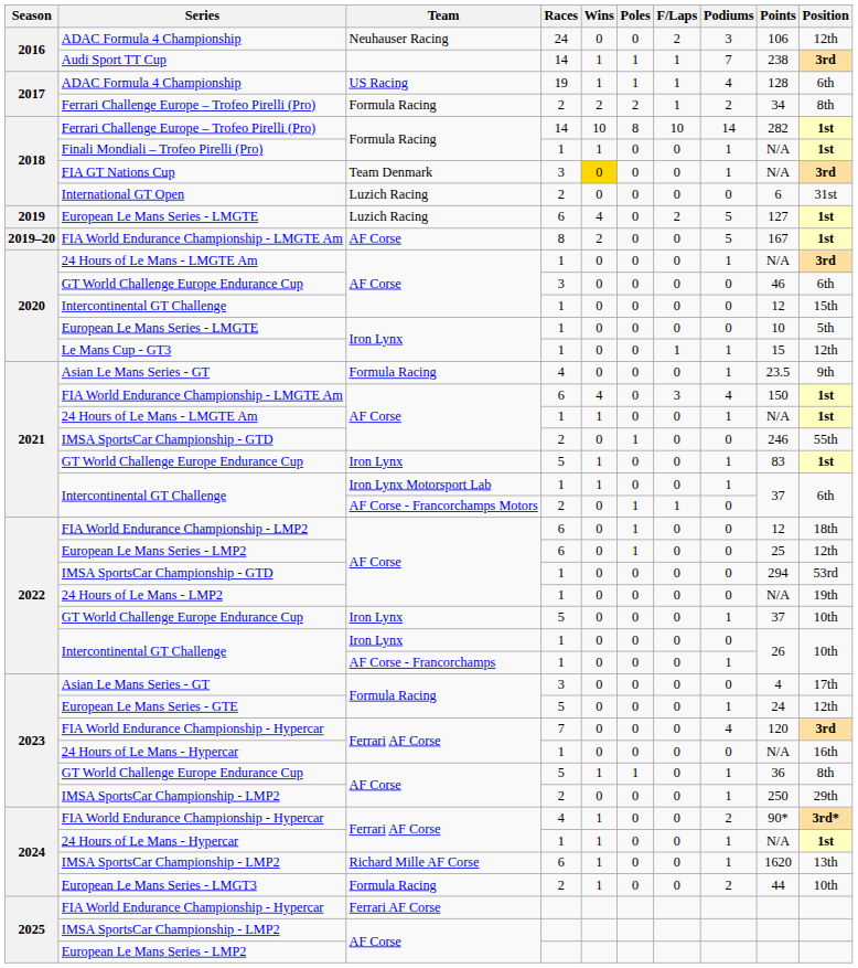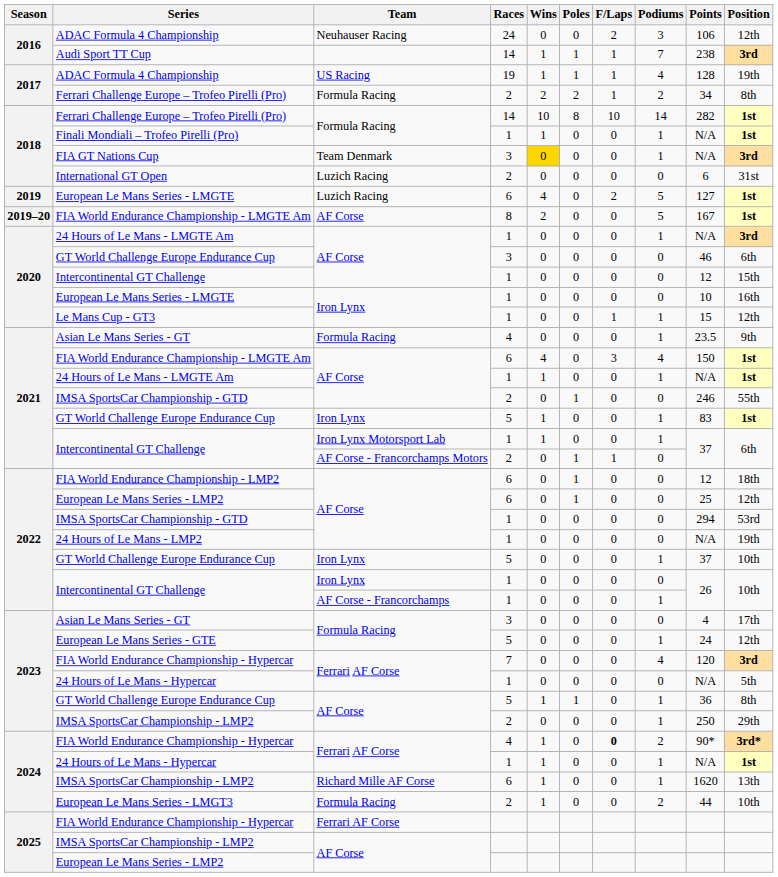2017 / ADAC Formula 4 Championship | Position: 6th -> 19th
2020 / European Le Mans Series - LMGTE | Position: 5th -> 16th
2023 / 24 Hours of Le Mans - Hypercar | Position: 16th -> 5th
2024 / FIA World Endurance Championship - Hypercar | F/Laps: normal -> bold
